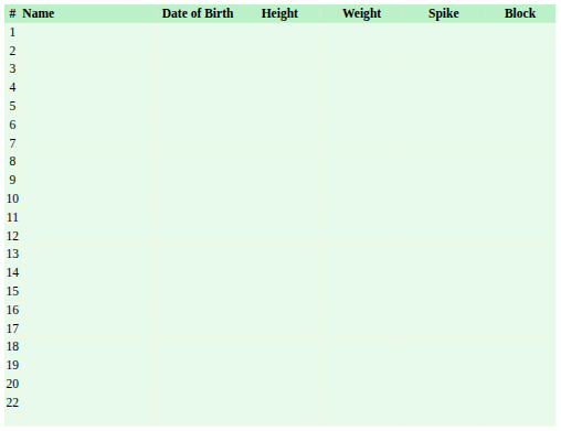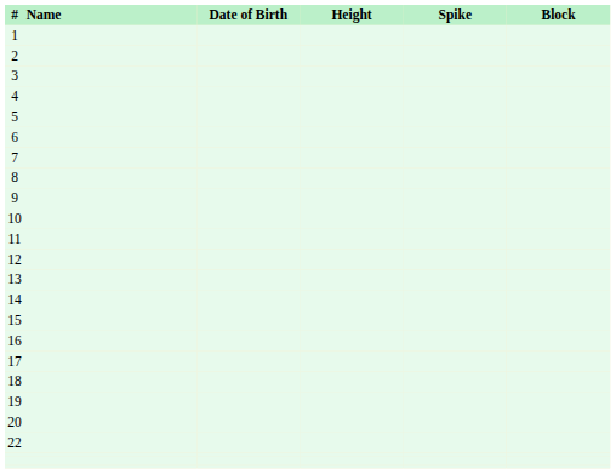- column: Weight
